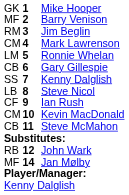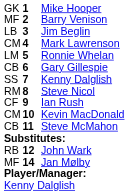Jim Beglin | column 1: RM -> LB
Steve Nicol | column 1: LB -> RM
